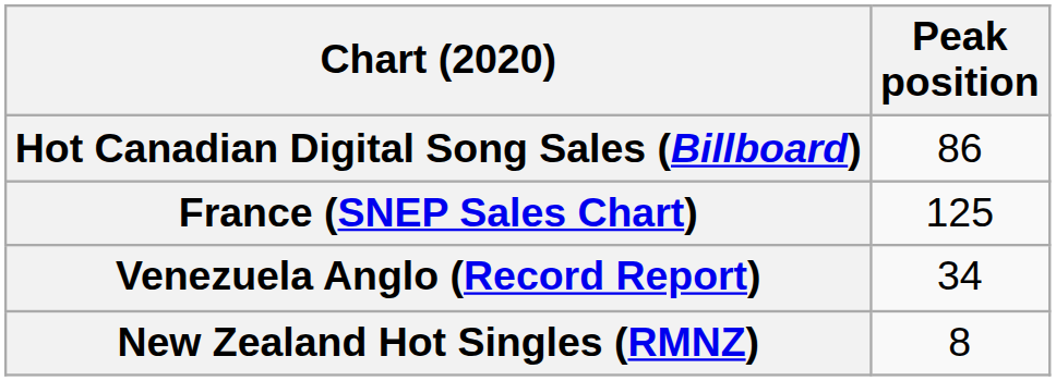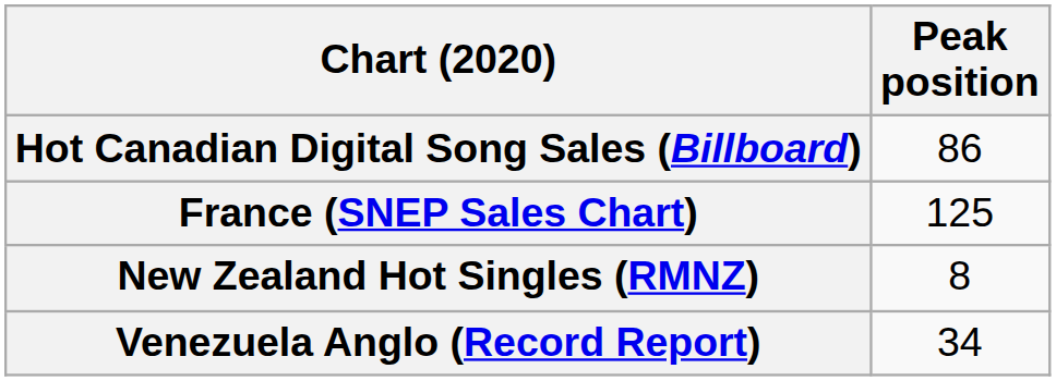rows swapped: New Zealand Hot Singles (RMNZ) <-> Venezuela Anglo (Record Report)
